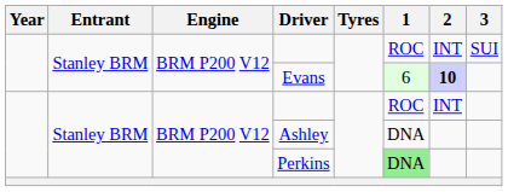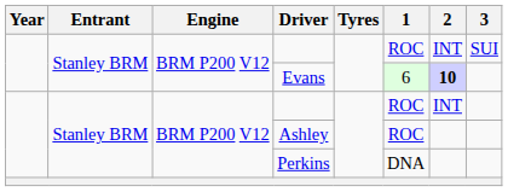Ashley | 1: DNA -> ROC
Perkins | 1: lightgreen background -> no background
